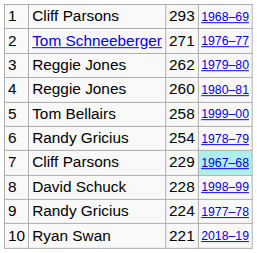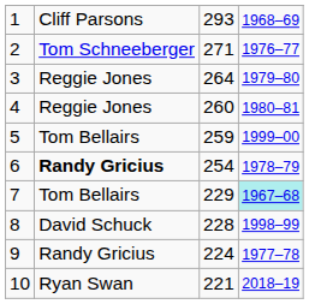3 | column 3: 262 -> 264
5 | column 3: 258 -> 259
6 | column 2: normal -> bold
7 | column 2: Cliff Parsons -> Tom Bellairs
